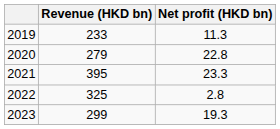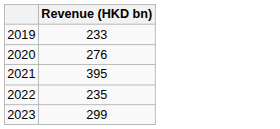- column: Net profit (HKD bn) | 11.3 | 22.8 | 23.3 | 2.8 | 19.3
2020 | Revenue (HKD bn): 279 -> 276
2022 | Revenue (HKD bn): 325 -> 235
